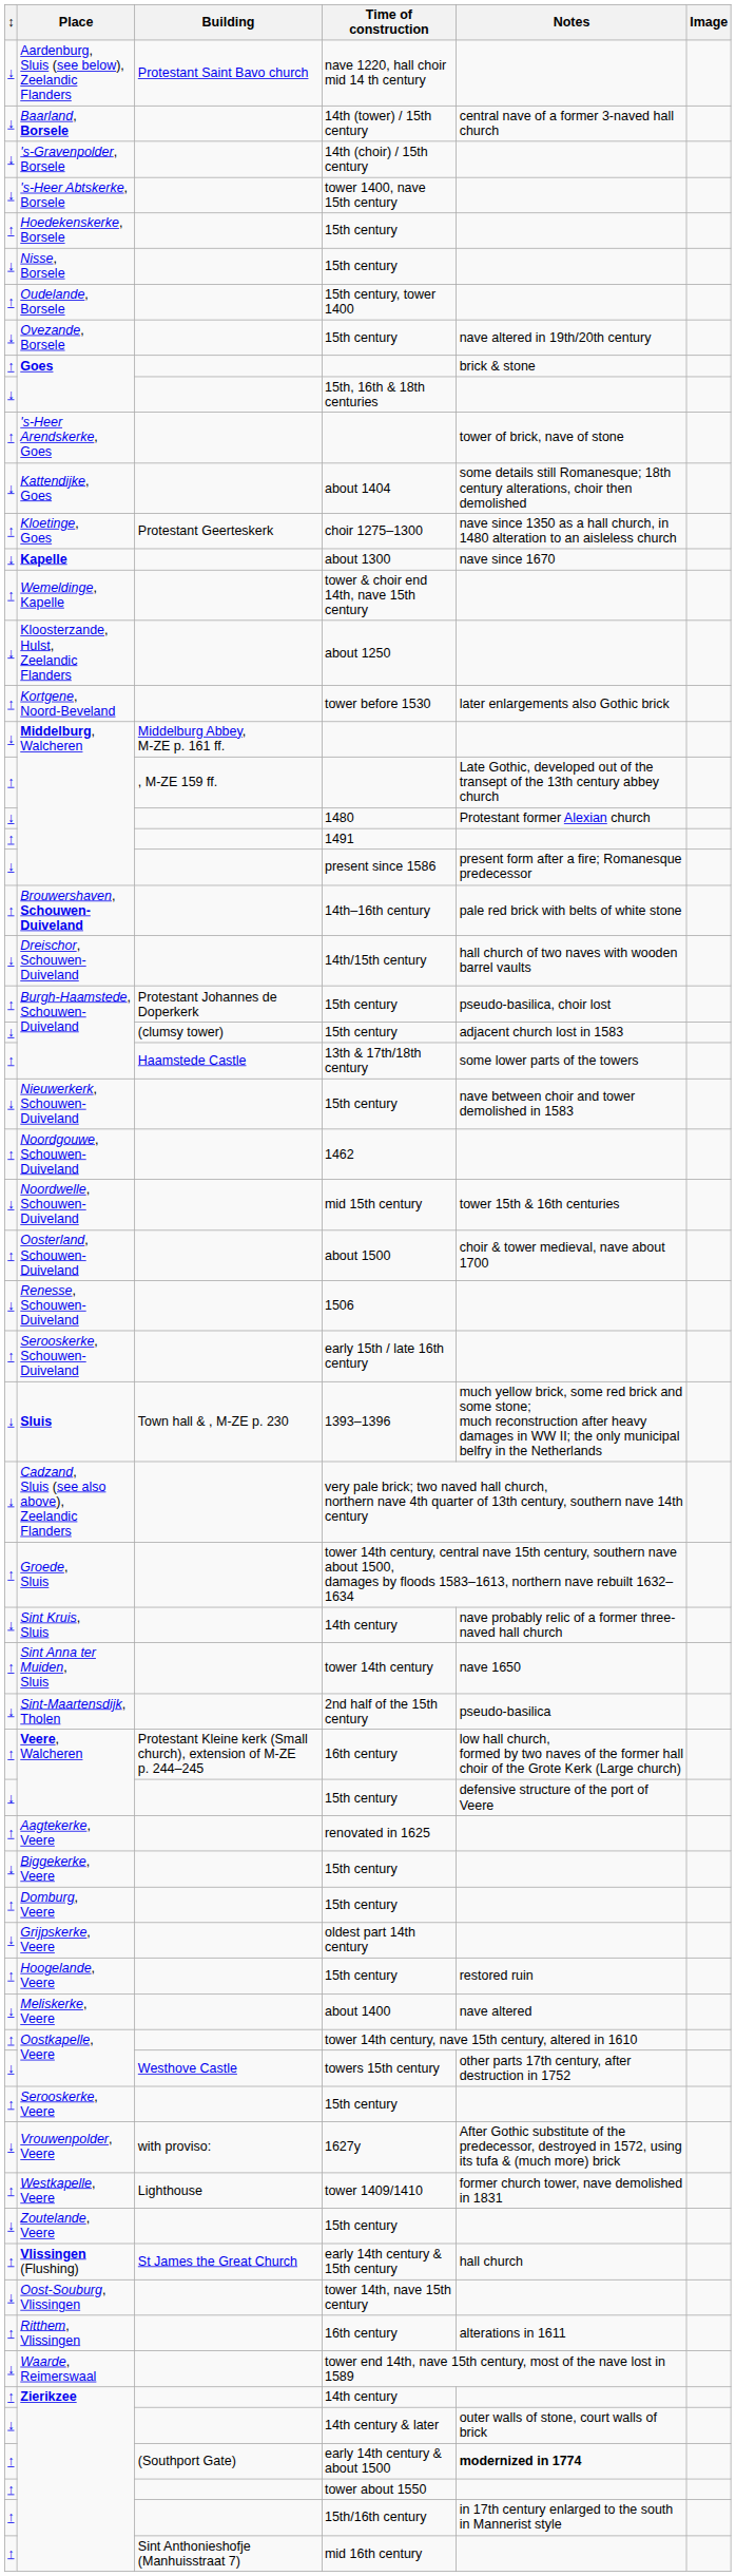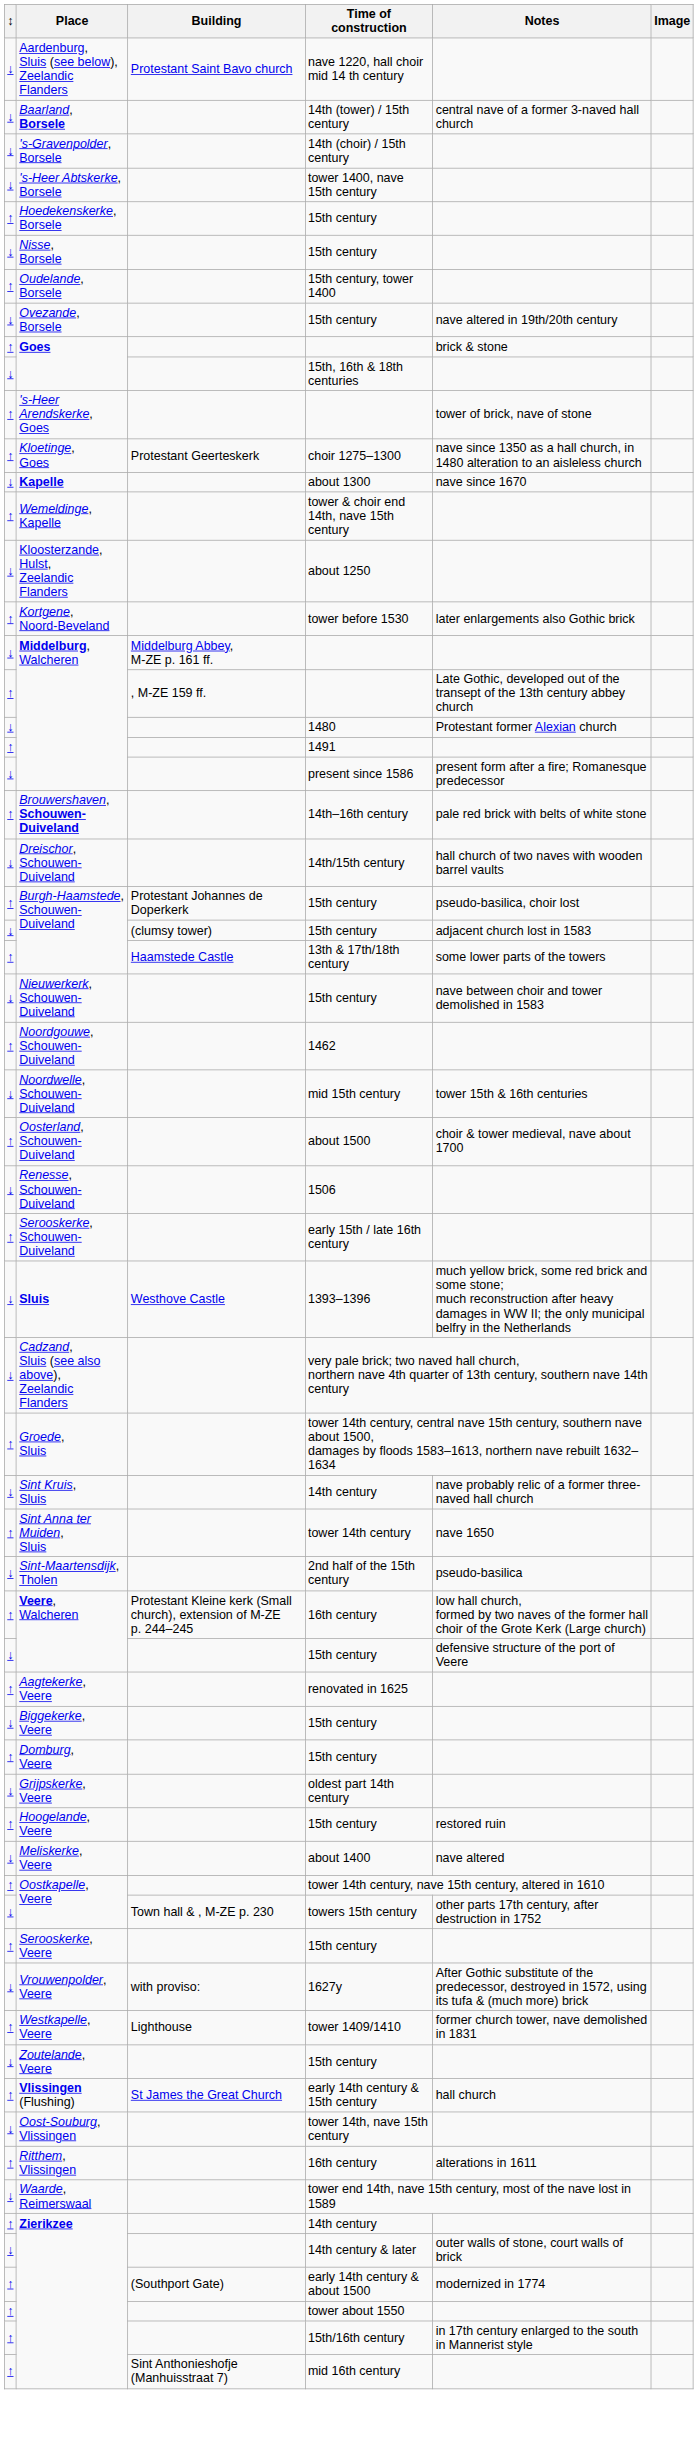- row: ↓ | Kattendijke, Goes | about 1404 | some details still Romanesque; 18th century alterations, choir then demolished
Sluis | Building: Town hall & , M-ZE p. 230 -> Westhove Castle
Oostkapelle, Veere / towers 15th century | Building: Westhove Castle -> Town hall & , M-ZE p. 230
Zierikzee / early 14th century & about 1500 | Notes: bold -> normal
